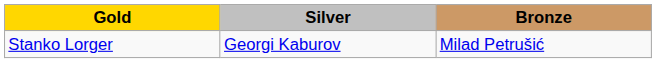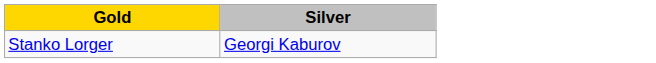- column: Bronze | Milad Petrušić
